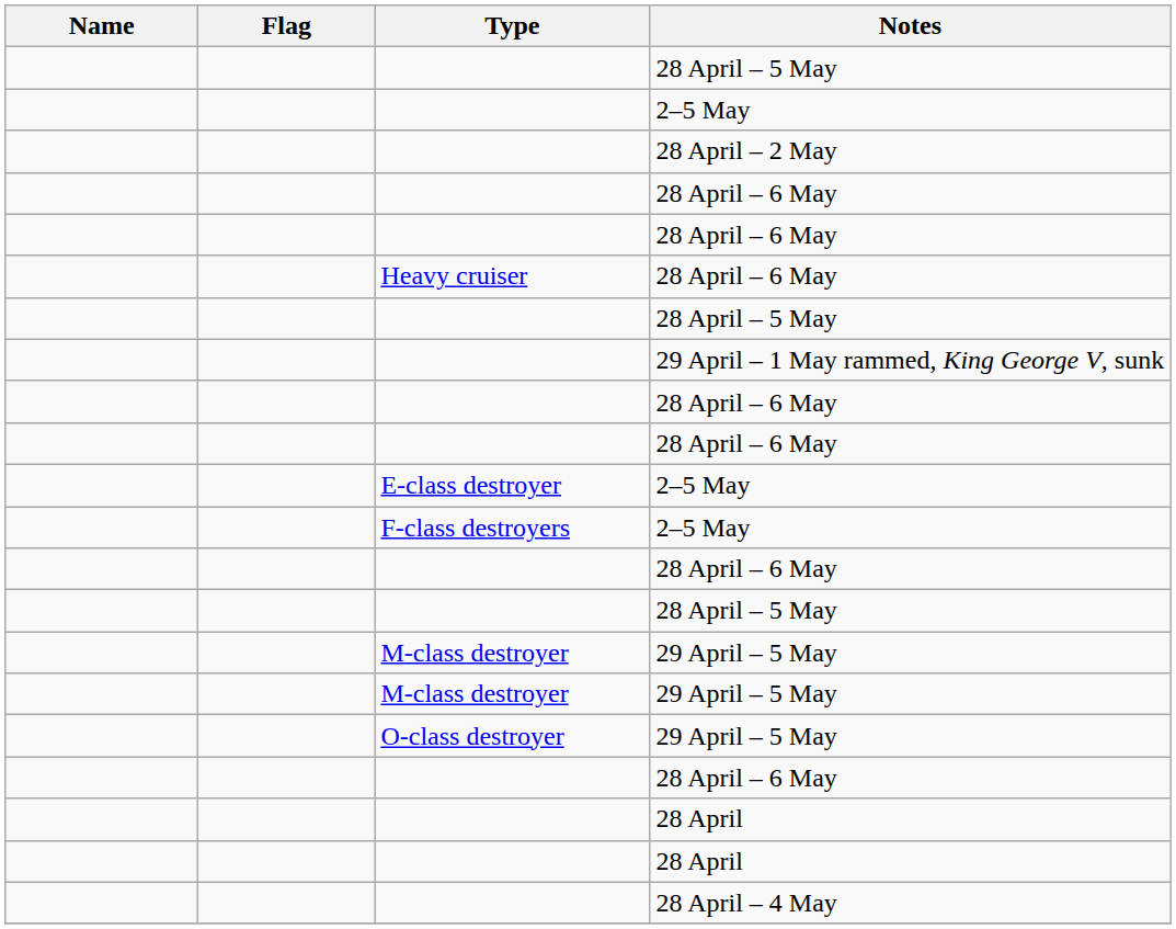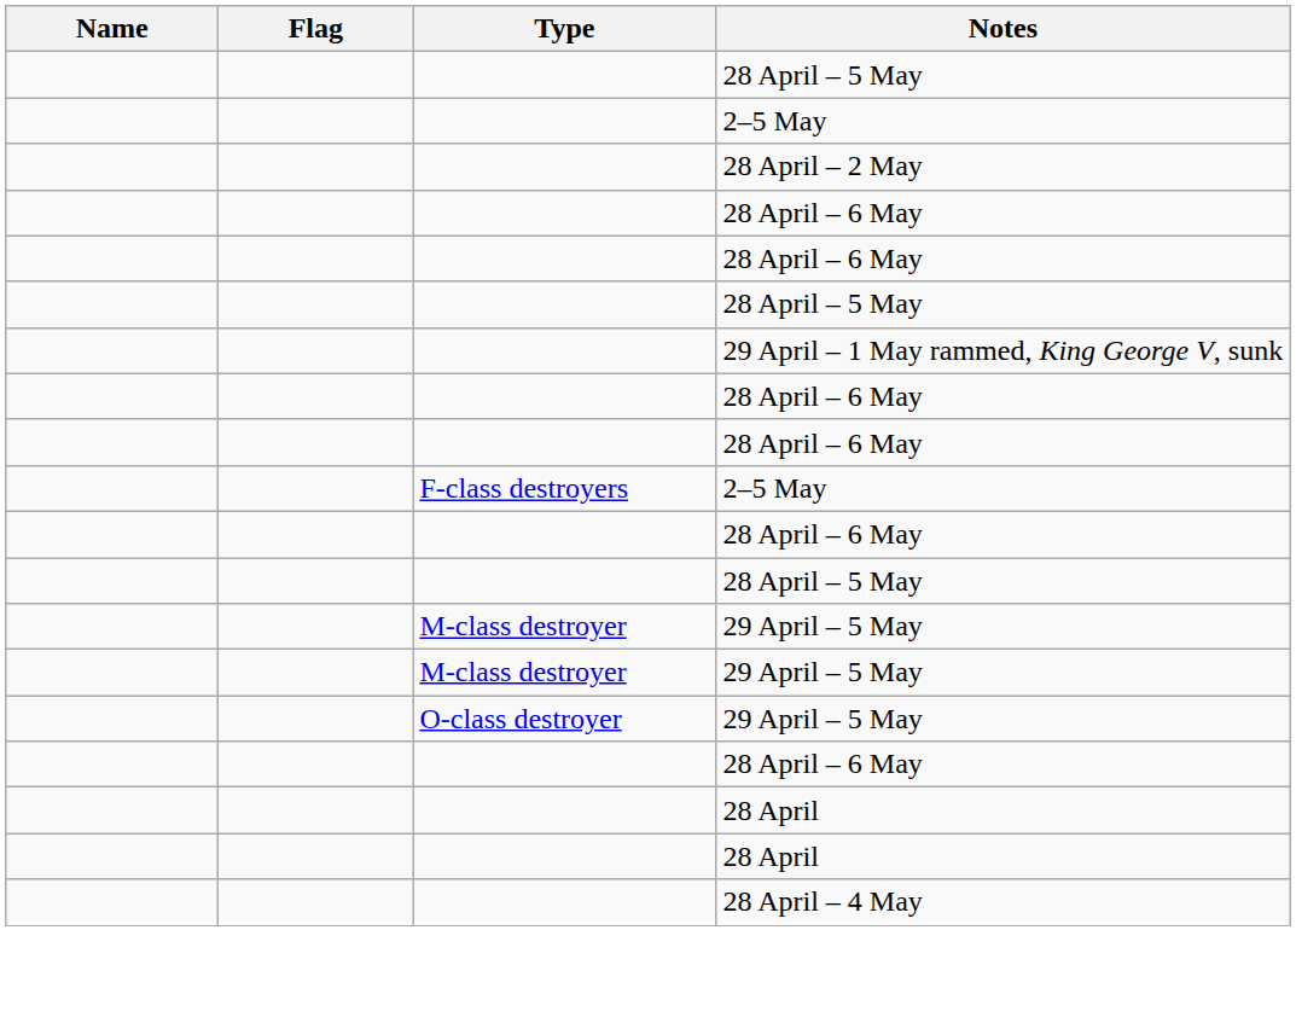- row: Heavy cruiser | 28 April – 6 May
- row: E-class destroyer | 2–5 May
